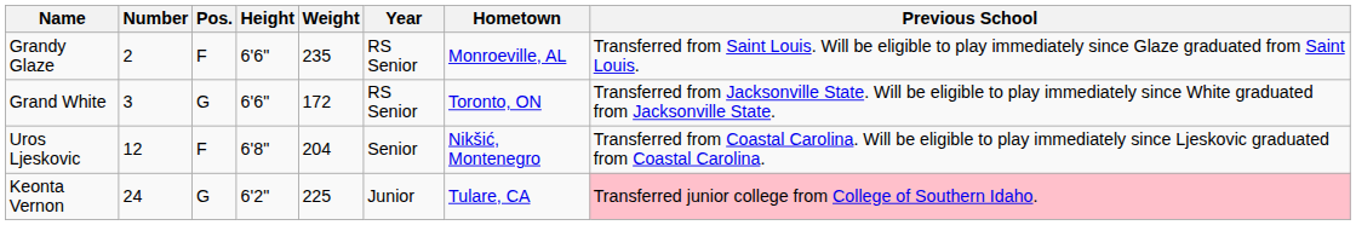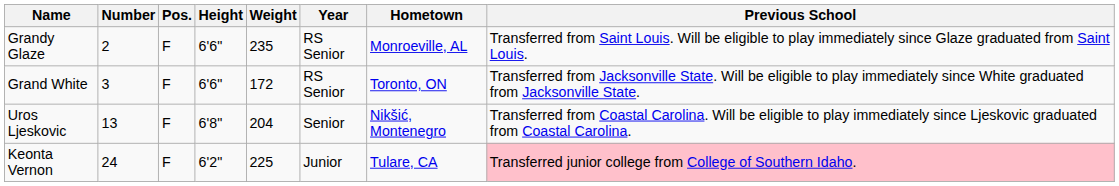Grand White | Pos.: G -> F
Uros Ljeskovic | Number: 12 -> 13
Keonta Vernon | Pos.: G -> F
